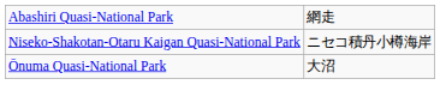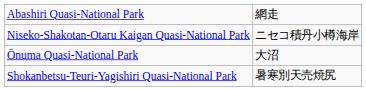+ row: Shokanbetsu-Teuri-Yagishiri Quasi-National Park | 暑寒別天売焼尻
